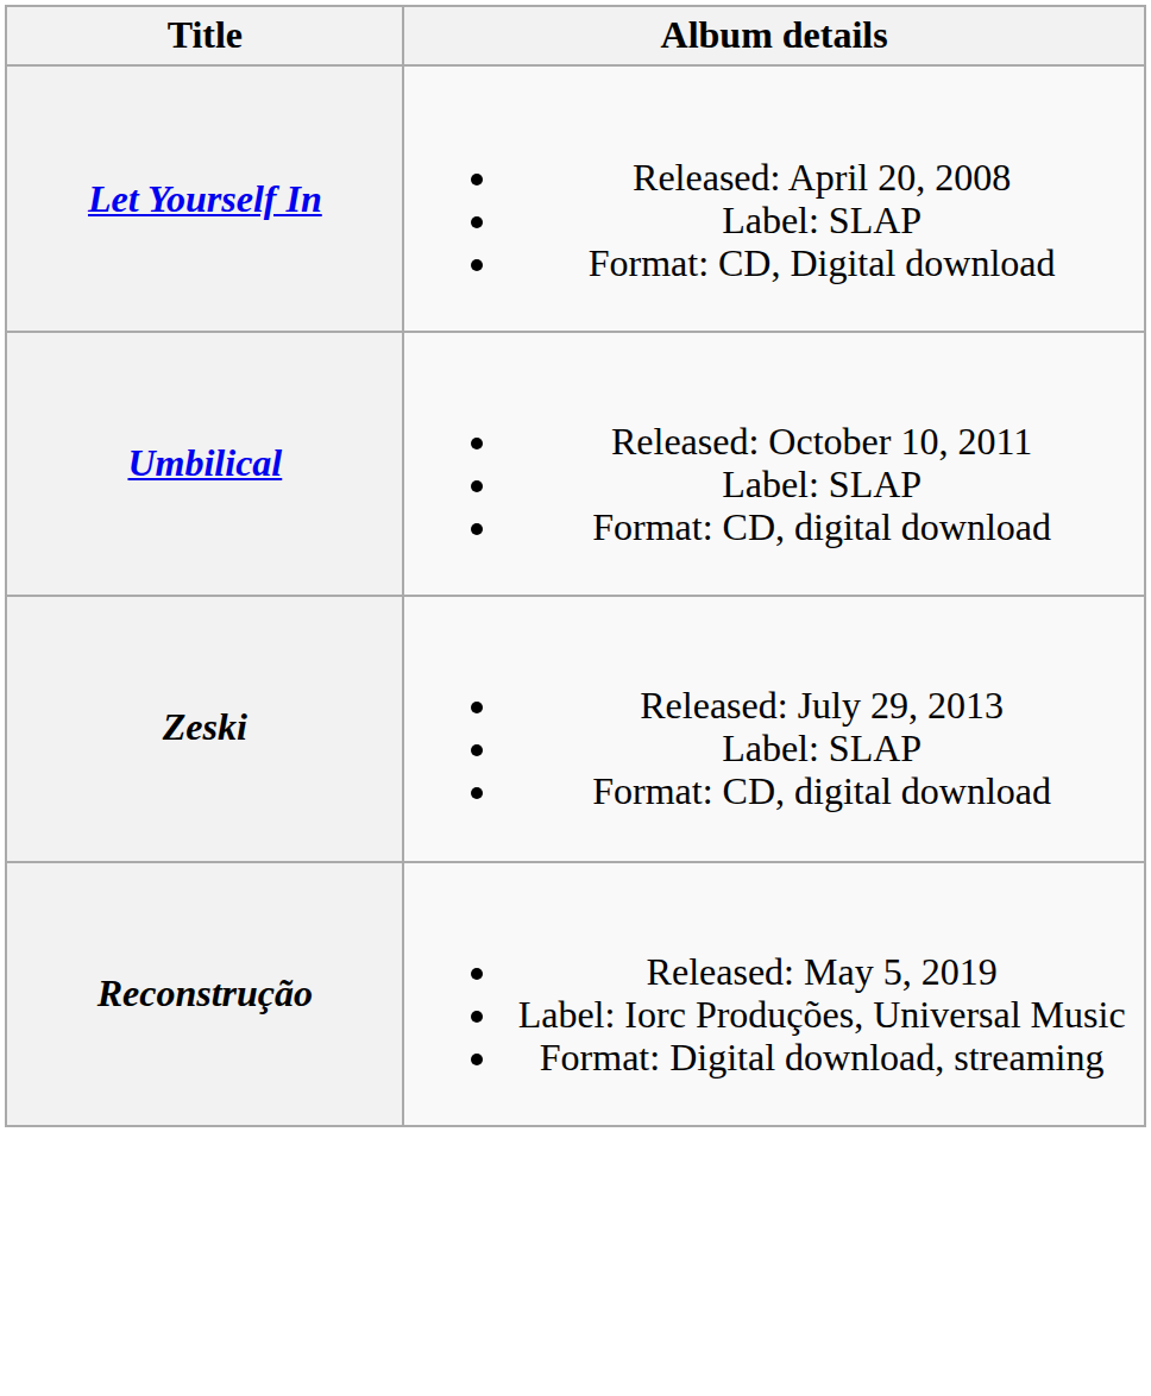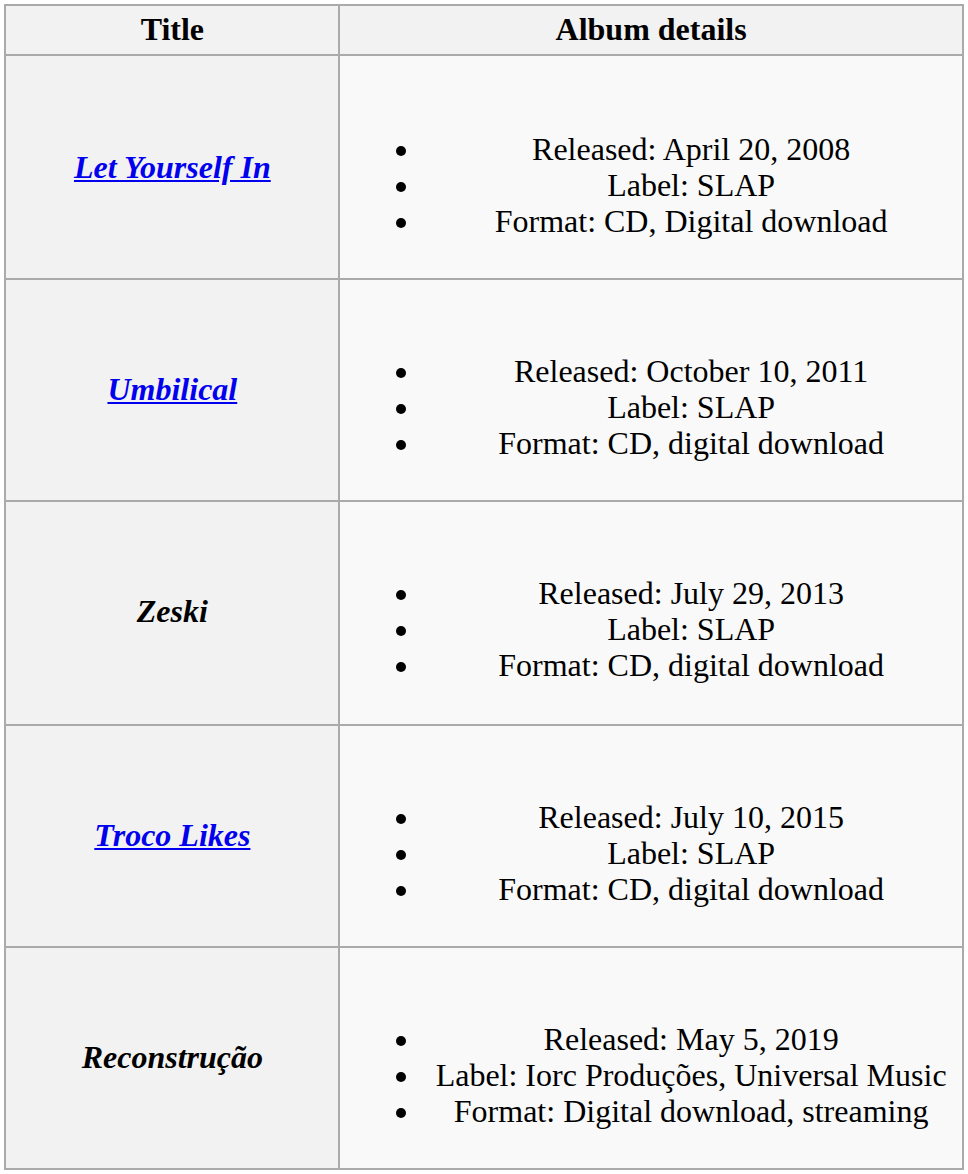+ row: Troco Likes | Released: July 10, 2015 Label: SLAP Format: CD, digital download
